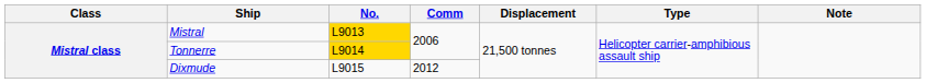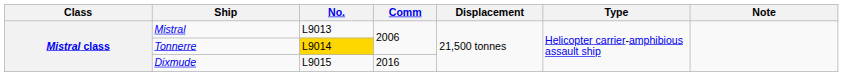Mistral | No.: gold background -> no background
Dixmude | Comm: 2012 -> 2016
